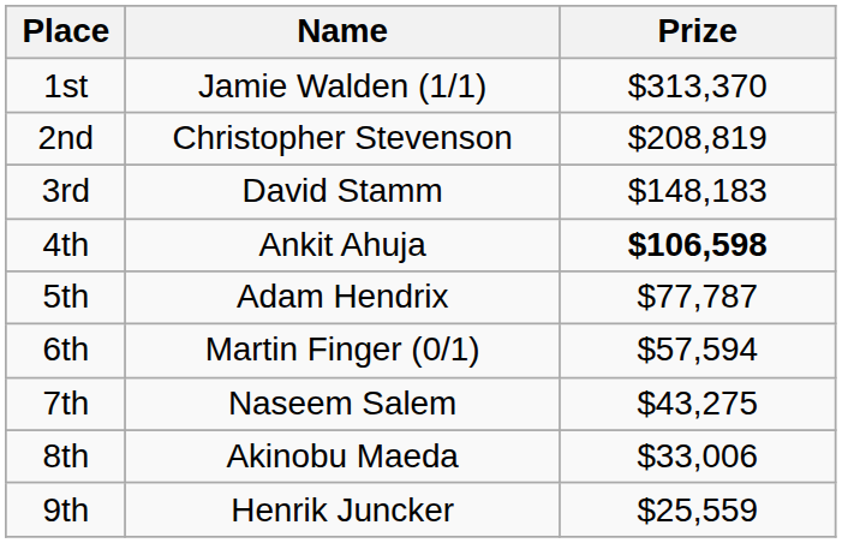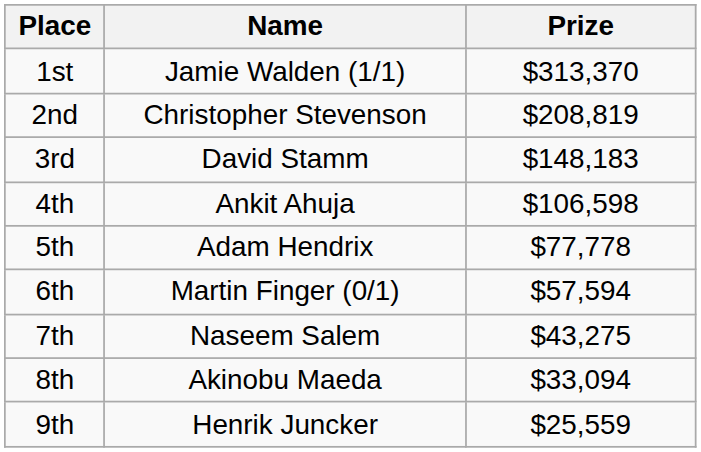4th | Prize: bold -> normal
5th | Prize: $77,787 -> $77,778
8th | Prize: $33,006 -> $33,094
